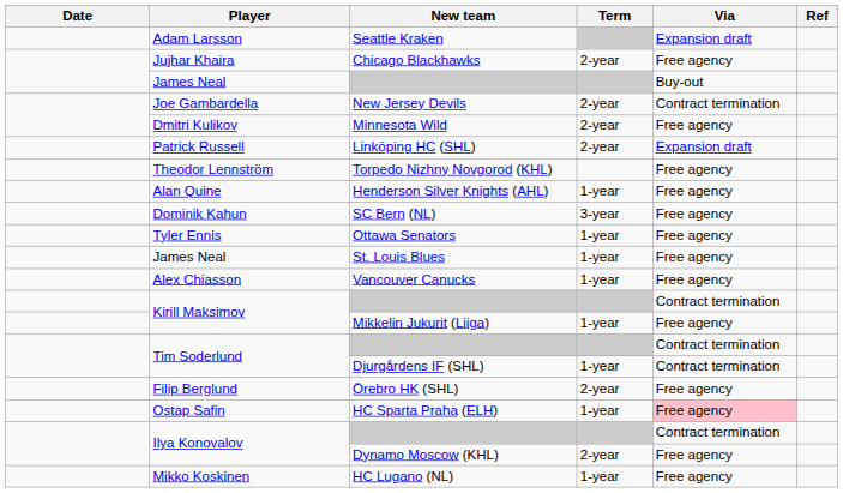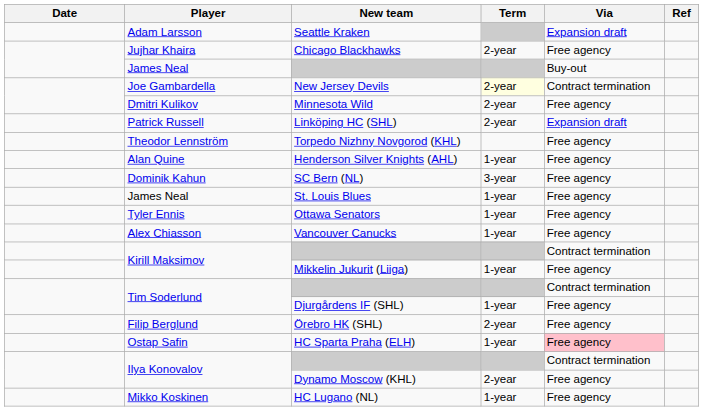New Jersey Devils | Term: no background -> lightyellow background
rows swapped: Ottawa Senators <-> St. Louis Blues
Djurgårdens IF (SHL) | Via: Contract termination -> Free agency
